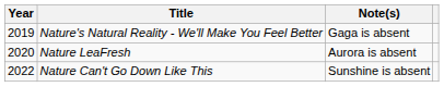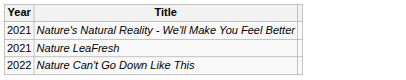- column: Note(s) | Gaga is absent | Aurora is absent | Sunshine is absent
Nature's Natural Reality - We'll Make You Feel Better | Year: 2019 -> 2021
Nature LeaFresh | Year: 2020 -> 2021
